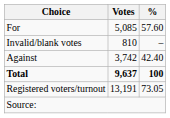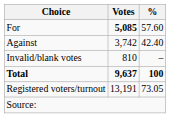For | Votes: normal -> bold
rows swapped: Against <-> Invalid/blank votes
